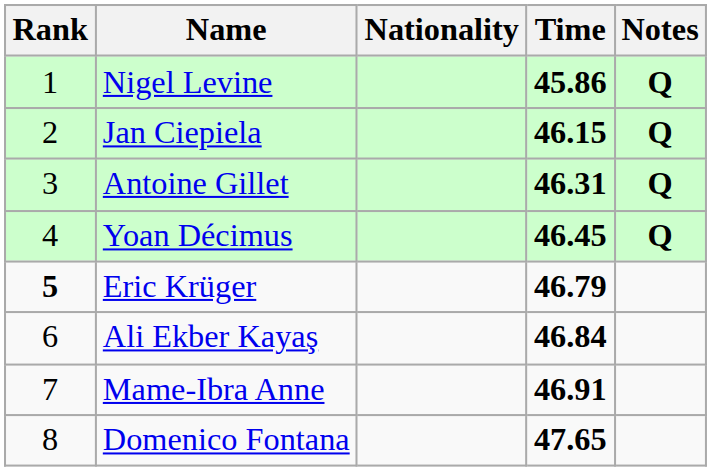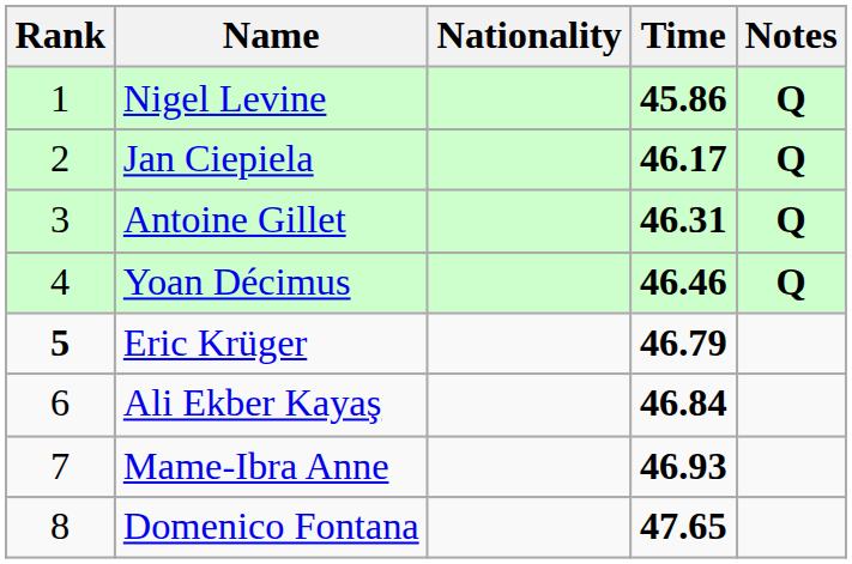Jan Ciepiela | Time: 46.15 -> 46.17
Yoan Décimus | Time: 46.45 -> 46.46
Mame-Ibra Anne | Time: 46.91 -> 46.93
